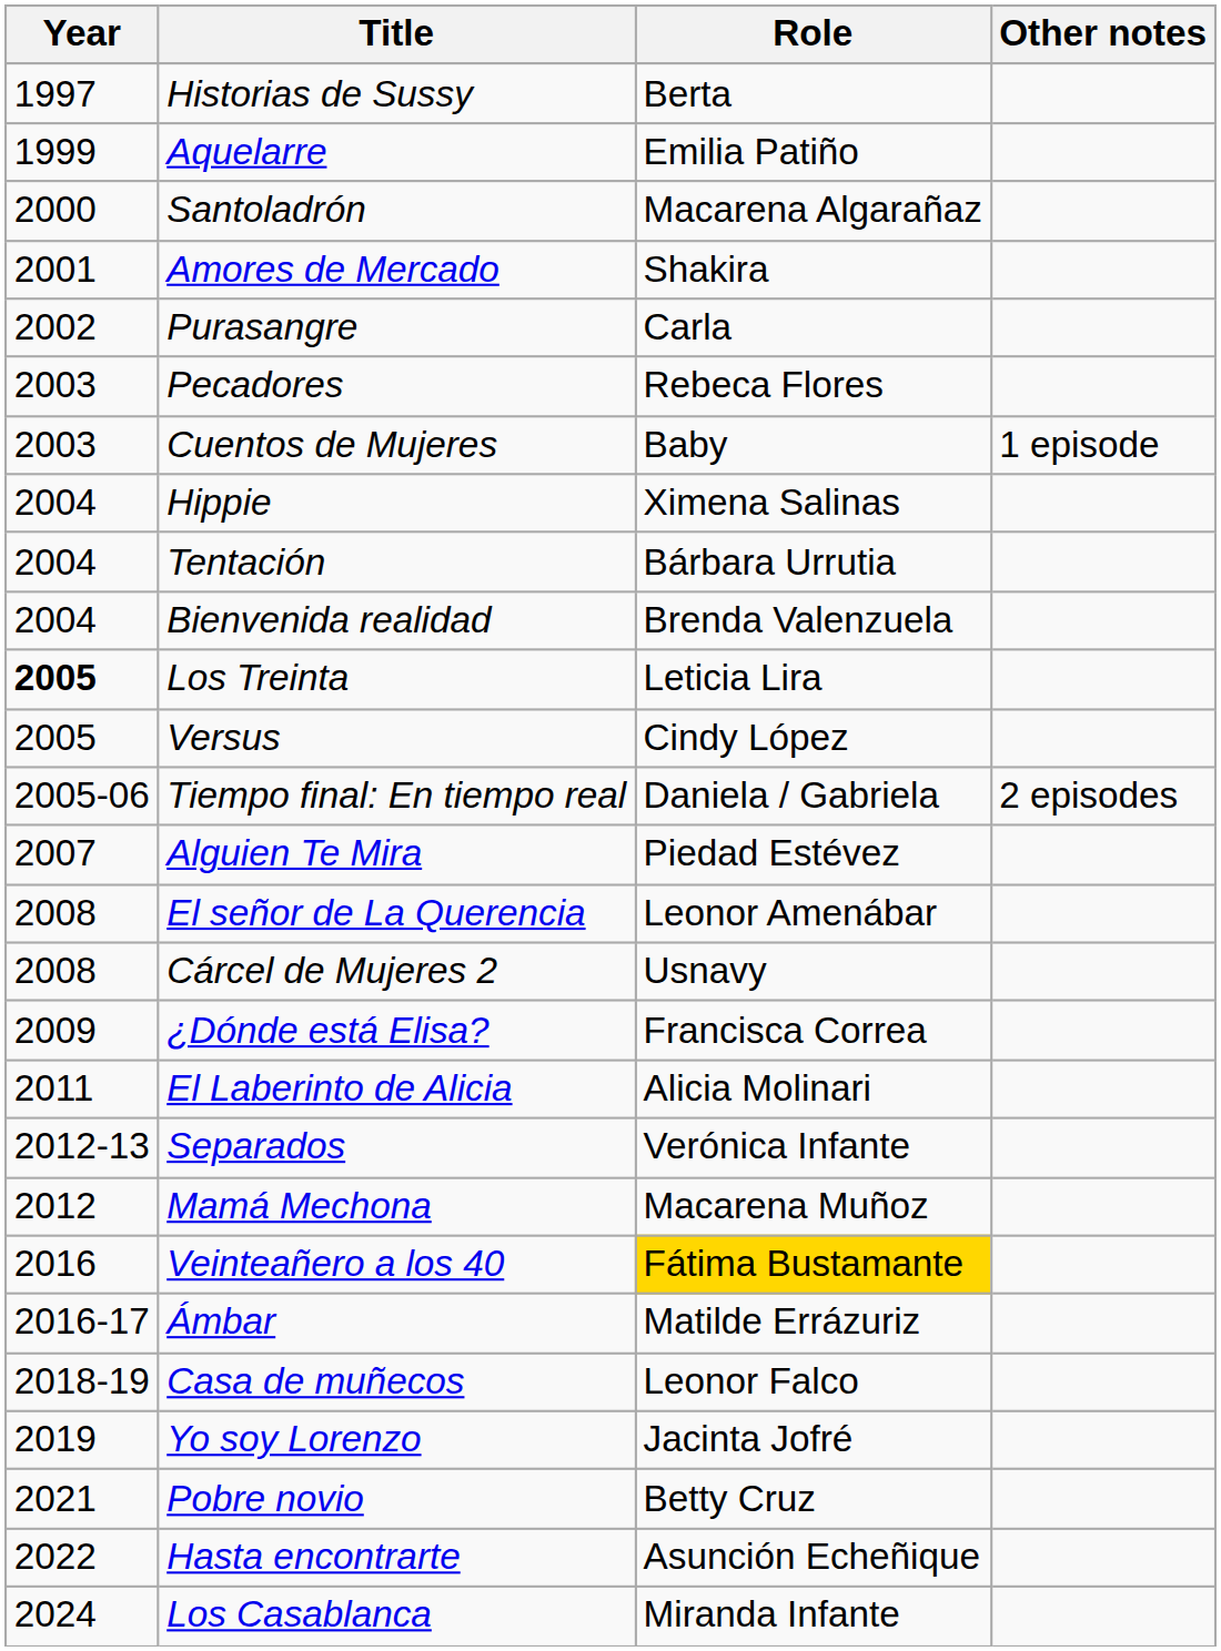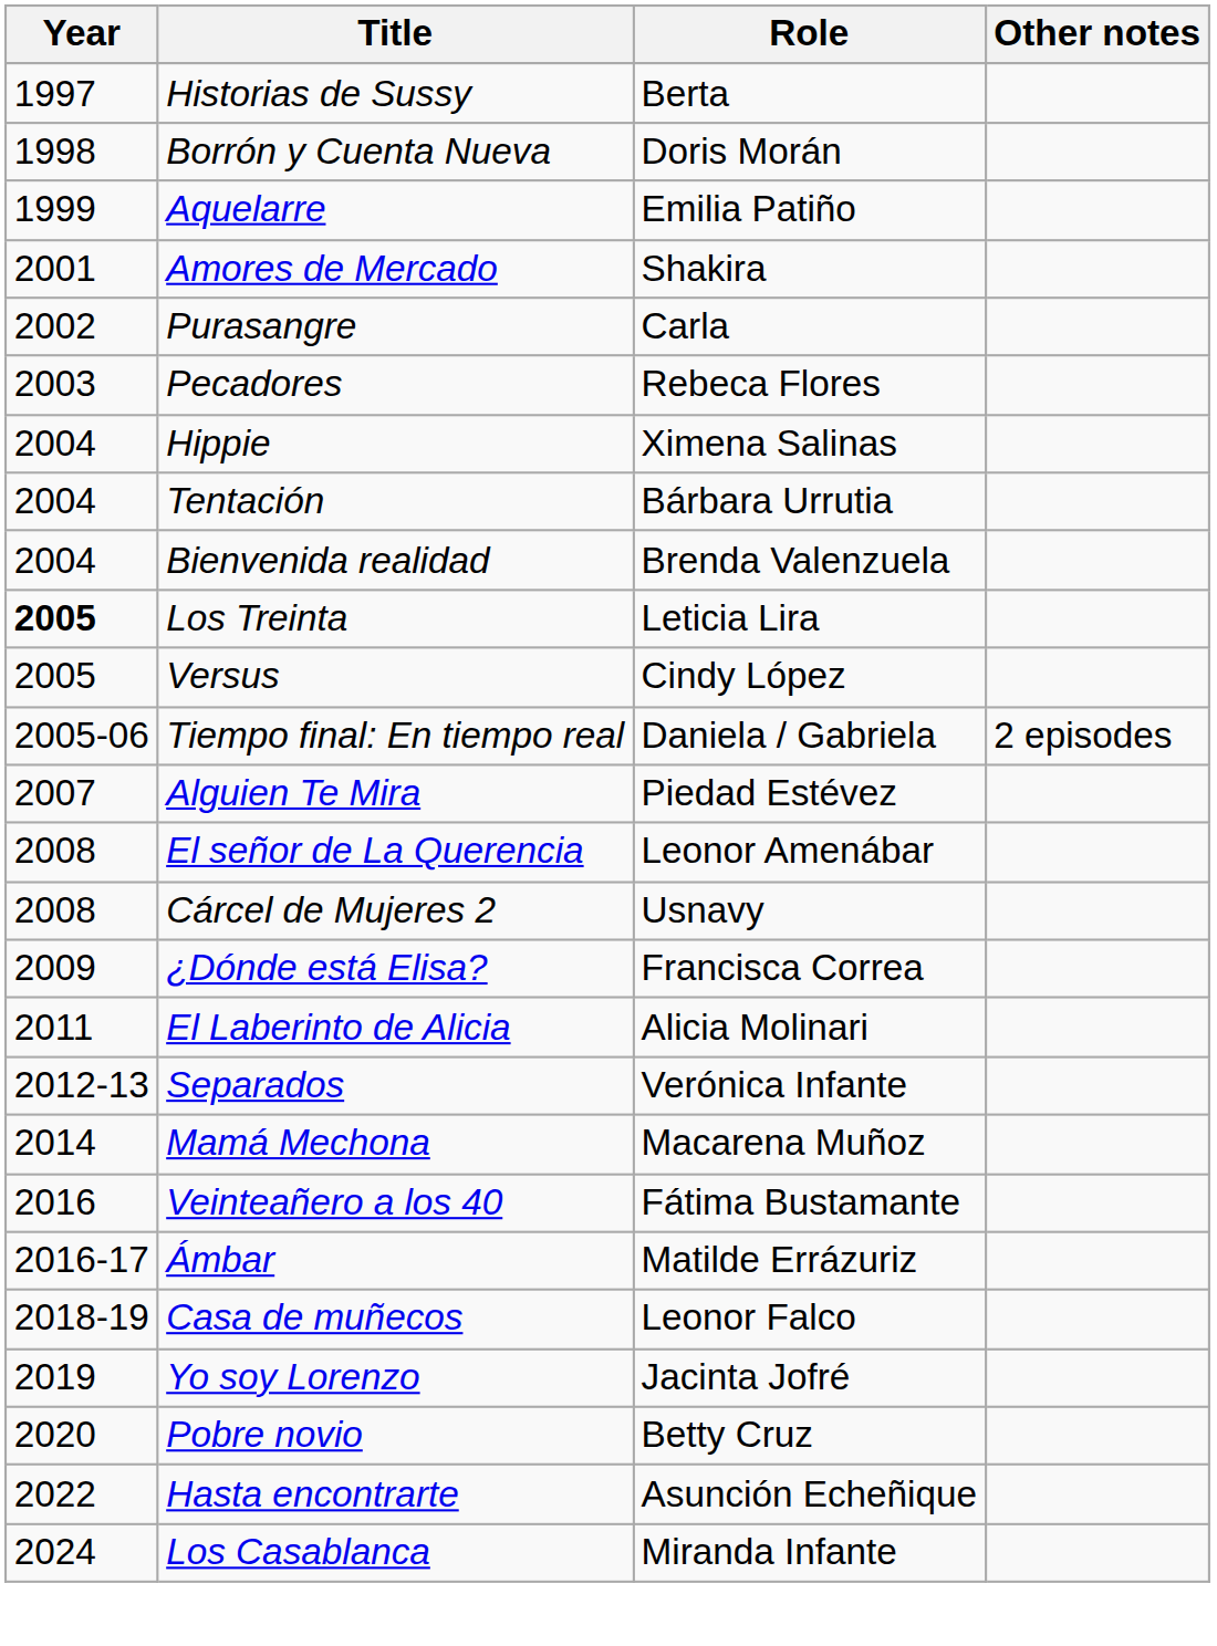+ row: 1998 | Borrón y Cuenta Nueva | Doris Morán
- row: 2000 | Santoladrón | Macarena Algarañaz
- row: 2003 | Cuentos de Mujeres | Baby | 1 episode
Mamá Mechona | Year: 2012 -> 2014
Veinteañero a los 40 | Role: gold background -> no background
Pobre novio | Year: 2021 -> 2020
